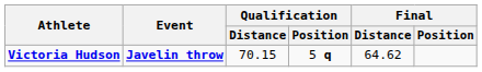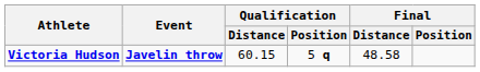Victoria Hudson | Qualification / Distance: 70.15 -> 60.15
Victoria Hudson | Final / Distance: 64.62 -> 48.58
